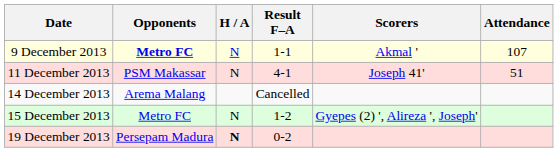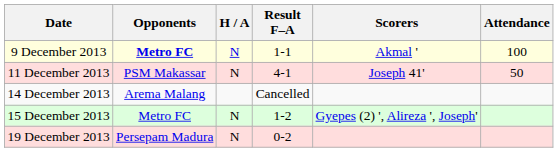9 December 2013 | Attendance: 107 -> 100
11 December 2013 | Attendance: 51 -> 50
19 December 2013 | H / A: bold -> normal
